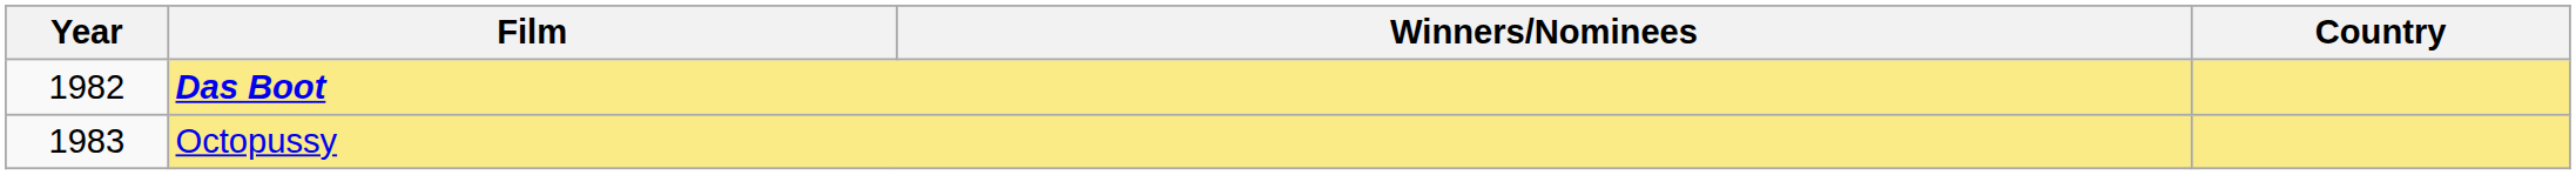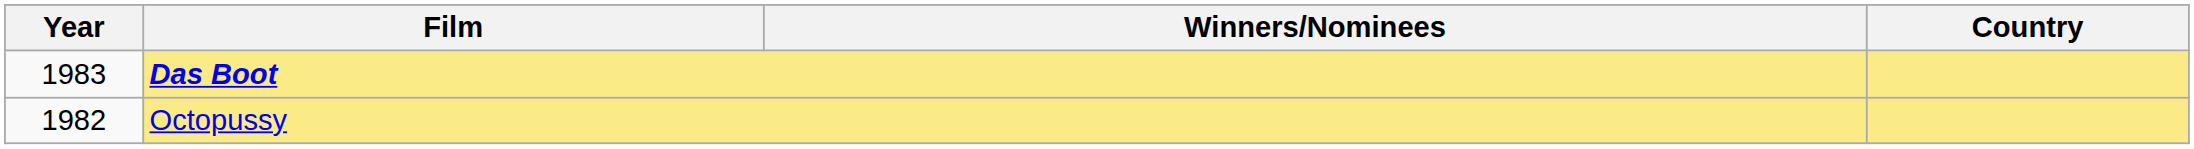Das Boot | Year: 1982 -> 1983
Octopussy | Year: 1983 -> 1982
